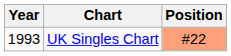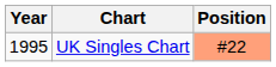UK Singles Chart | Year: 1993 -> 1995
